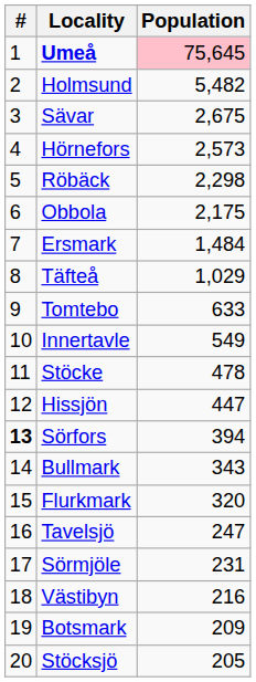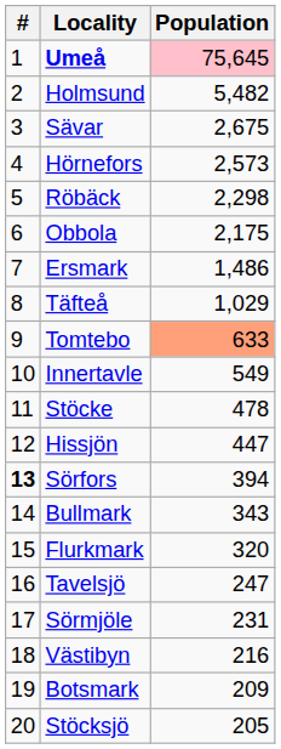Ersmark | Population: 1,484 -> 1,486
Tomtebo | Population: no background -> lightsalmon background
